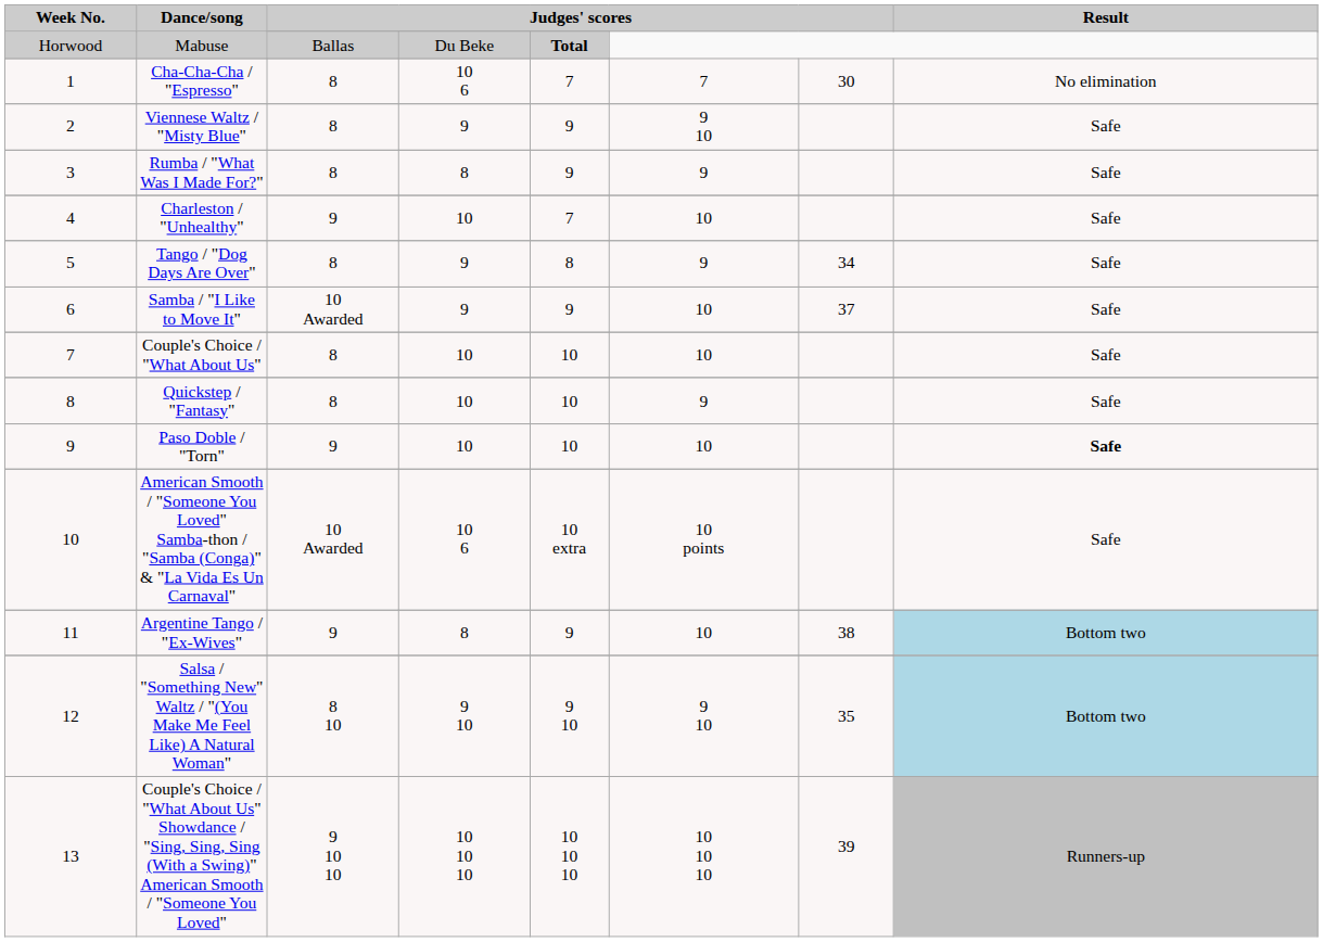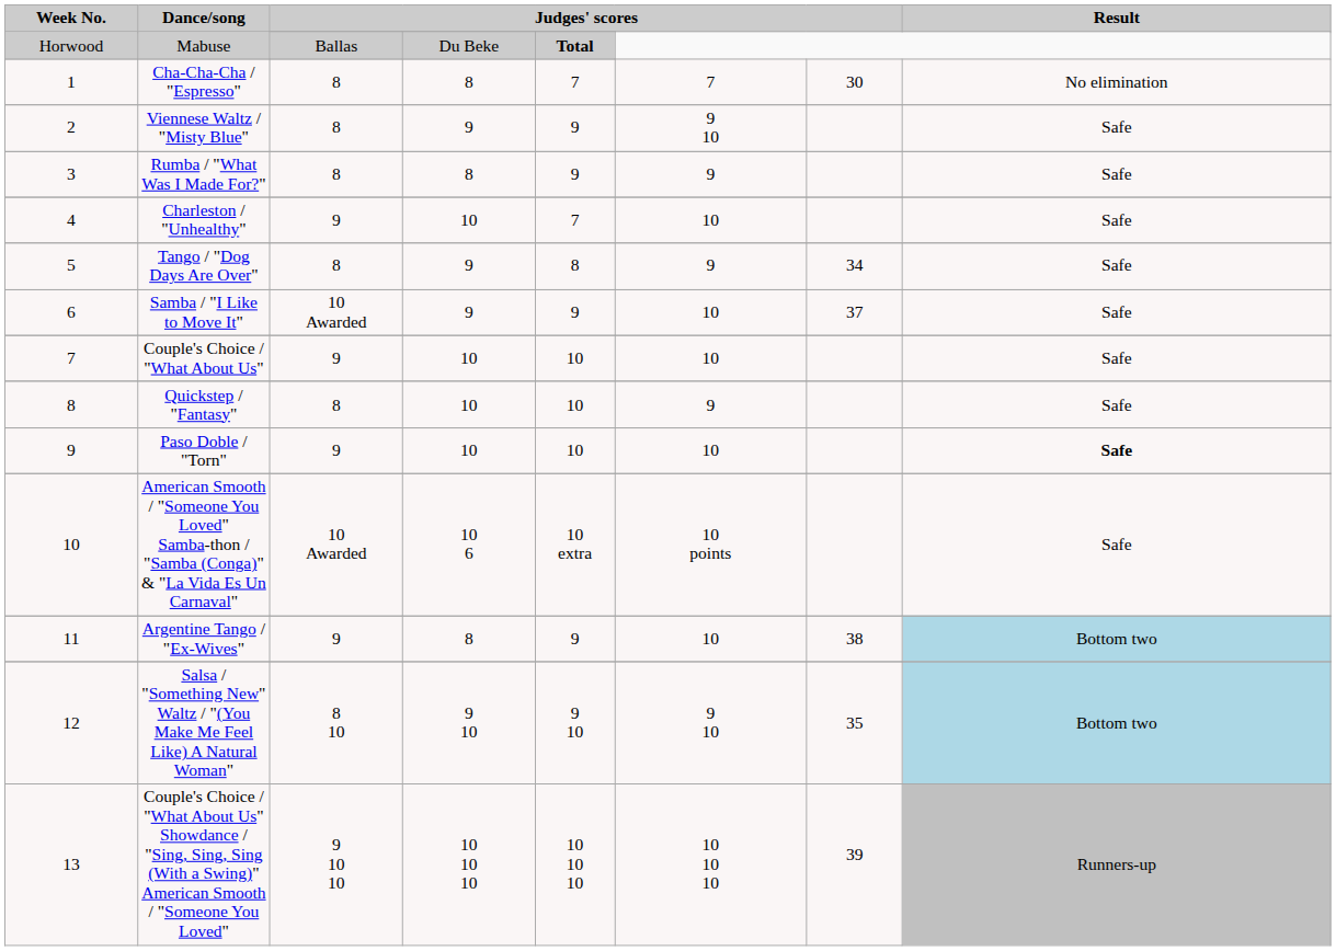Cha-Cha-Cha / "Espresso" | column 4: 10 6 -> 8
Couple's Choice / "What About Us" | column 3: 8 -> 9
